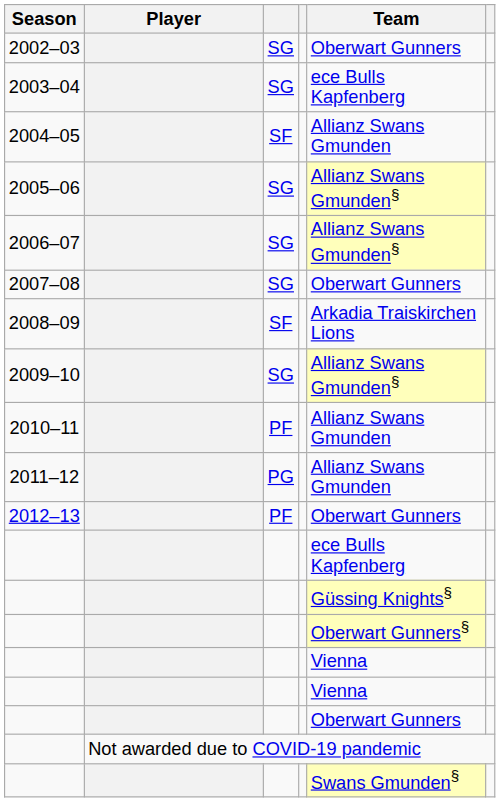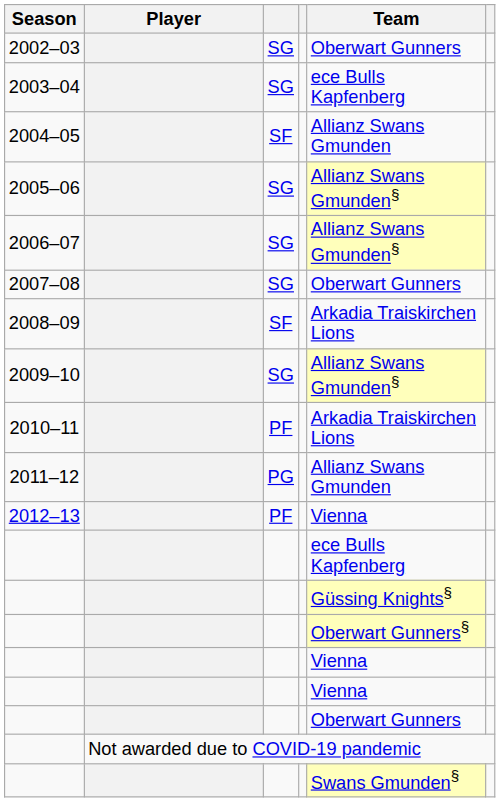2010–11 | Team: Allianz Swans Gmunden -> Arkadia Traiskirchen Lions
2012–13 | Team: Oberwart Gunners -> Vienna
